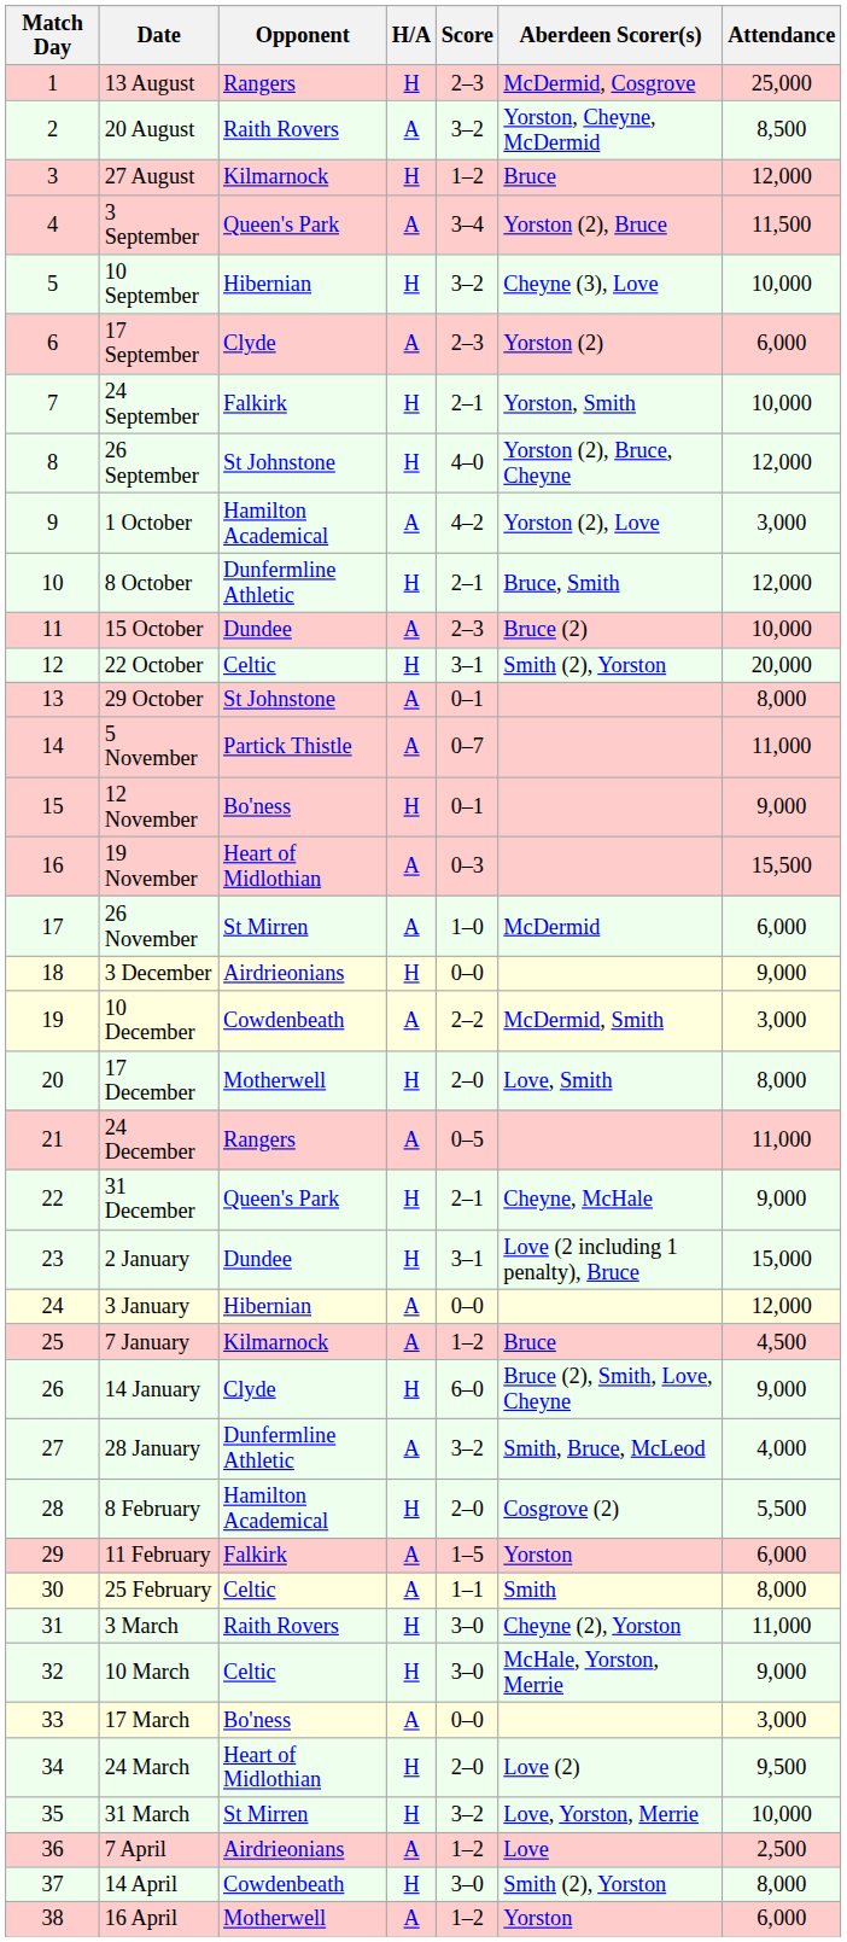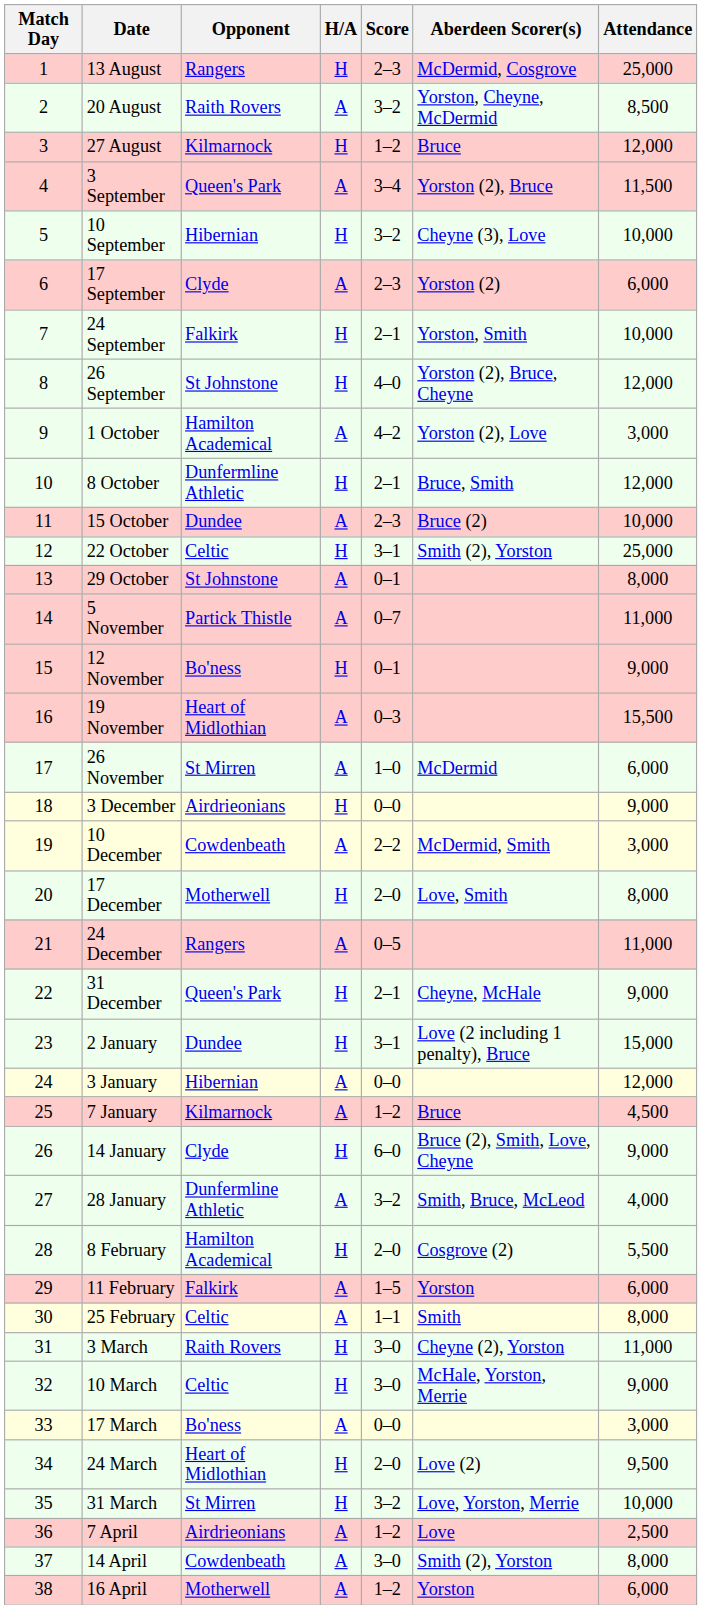22 October | Attendance: 20,000 -> 25,000
14 April | H/A: H -> A
